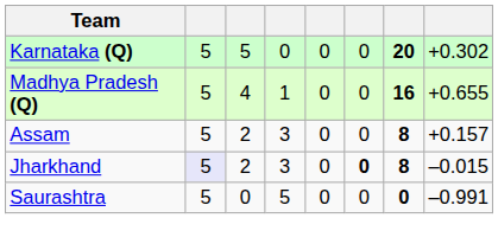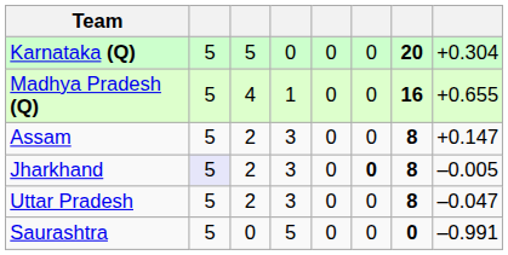Karnataka (Q) | column 8: +0.302 -> +0.304
Assam | column 8: +0.157 -> +0.147
Jharkhand | column 8: –0.015 -> –0.005
+ row: Uttar Pradesh | 5 | 2 | 3 | 0 | 0 | 8 | –0.047
